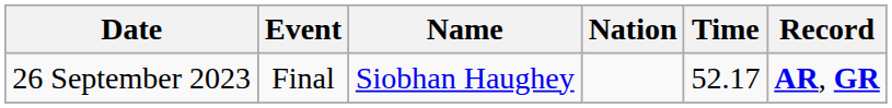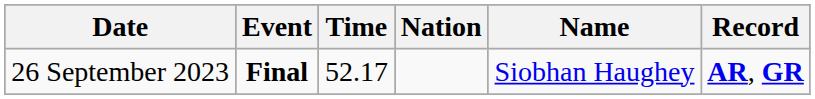columns swapped: Name <-> Time
26 September 2023 | Event: normal -> bold
